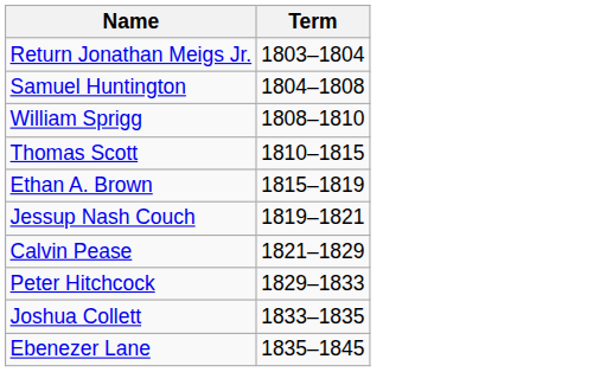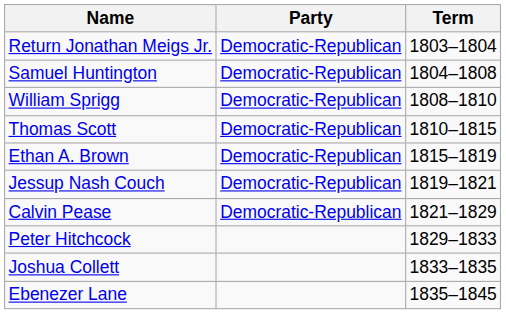+ column: Party | Democratic-Republican | Democratic-Republican | Democratic-Republican | Democratic-Republican | Democratic-Republican | Democratic-Republican | Democratic-Republican
